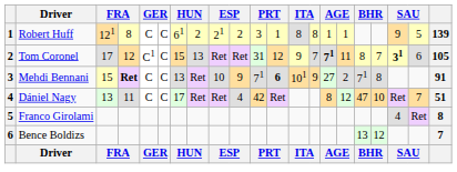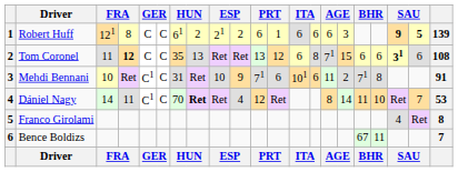Robert Huff | column 11: 3 -> 6
Robert Huff | column 13: 8 -> 6
Robert Huff | column 14: 8 -> 6
Robert Huff | column 15: 1 -> 6
Robert Huff | column 16: 1 -> 3
Robert Huff | column 19: normal -> bold
Robert Huff | column 20: normal -> bold
Tom Coronel | column 3: 17 -> 11
Tom Coronel | column 4: normal -> bold
Tom Coronel | column 5: C1 -> C
Tom Coronel | column 7: 15 -> 35
Tom Coronel | column 11: 31 -> 13
Tom Coronel | column 13: 9 -> 6
Tom Coronel | column 14: 7 -> 8
Tom Coronel | column 15: bold -> normal
Tom Coronel | column 16: 11 -> 15
Tom Coronel | column 17: 8 -> 6
Tom Coronel | column 18: 7 -> 6
Tom Coronel | column 21: 105 -> 108
Mehdi Bennani | column 3: 15 -> 10
Mehdi Bennani | column 4: bold -> normal
Mehdi Bennani | column 5: C -> C1
Mehdi Bennani | column 7: 13 -> 31
Mehdi Bennani | column 12: bold -> normal
Mehdi Bennani | column 14: 9 -> 6
Mehdi Bennani | column 15: 27 -> 11
Dániel Nagy | column 3: 13 -> 14
Dániel Nagy | column 5: C -> C1
Dániel Nagy | column 7: 17 -> 70
Dániel Nagy | column 8: normal -> bold
Dániel Nagy | column 11: 42 -> 12
Dániel Nagy | column 16: 12 -> 14
Dániel Nagy | column 17: 47 -> 11
Dániel Nagy | column 21: 51 -> 53
Bence Boldizs | column 17: 13 -> 67
Bence Boldizs | column 18: 12 -> 11
